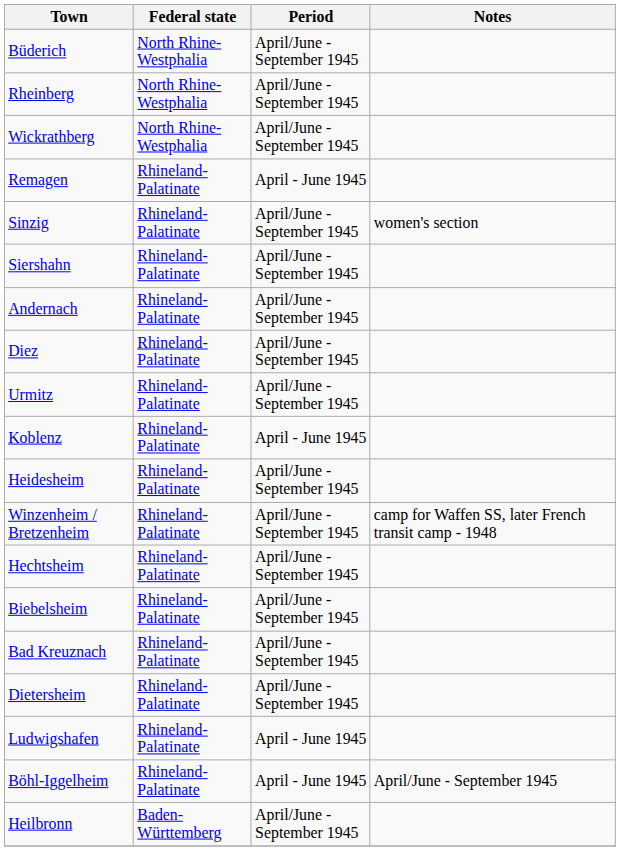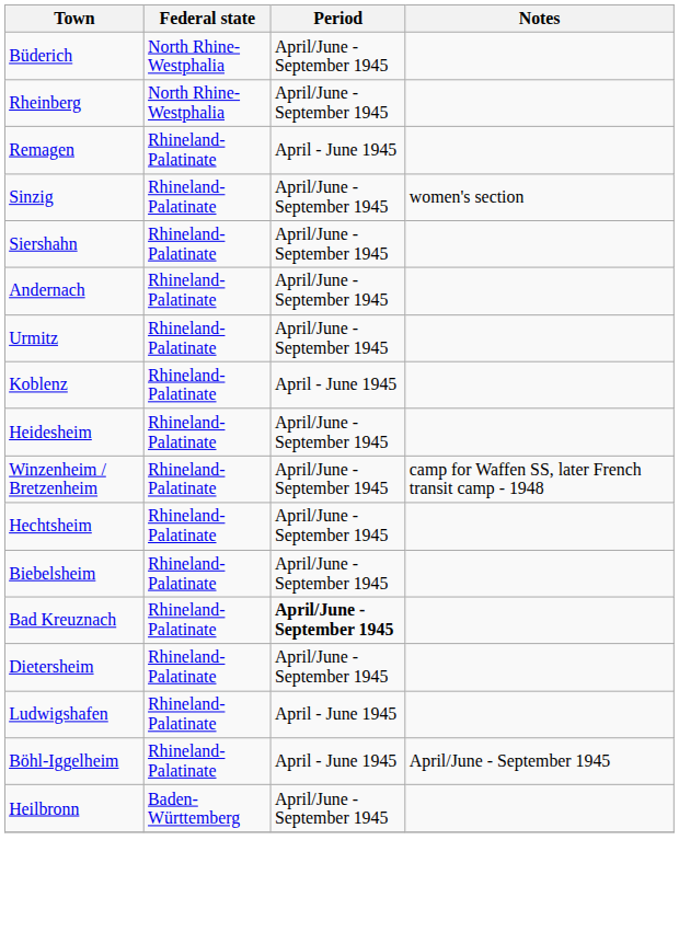- row: Wickrathberg | North Rhine-Westphalia | April/June - September 1945
- row: Diez | Rhineland-Palatinate | April/June - September 1945
Bad Kreuznach | Period: normal -> bold
